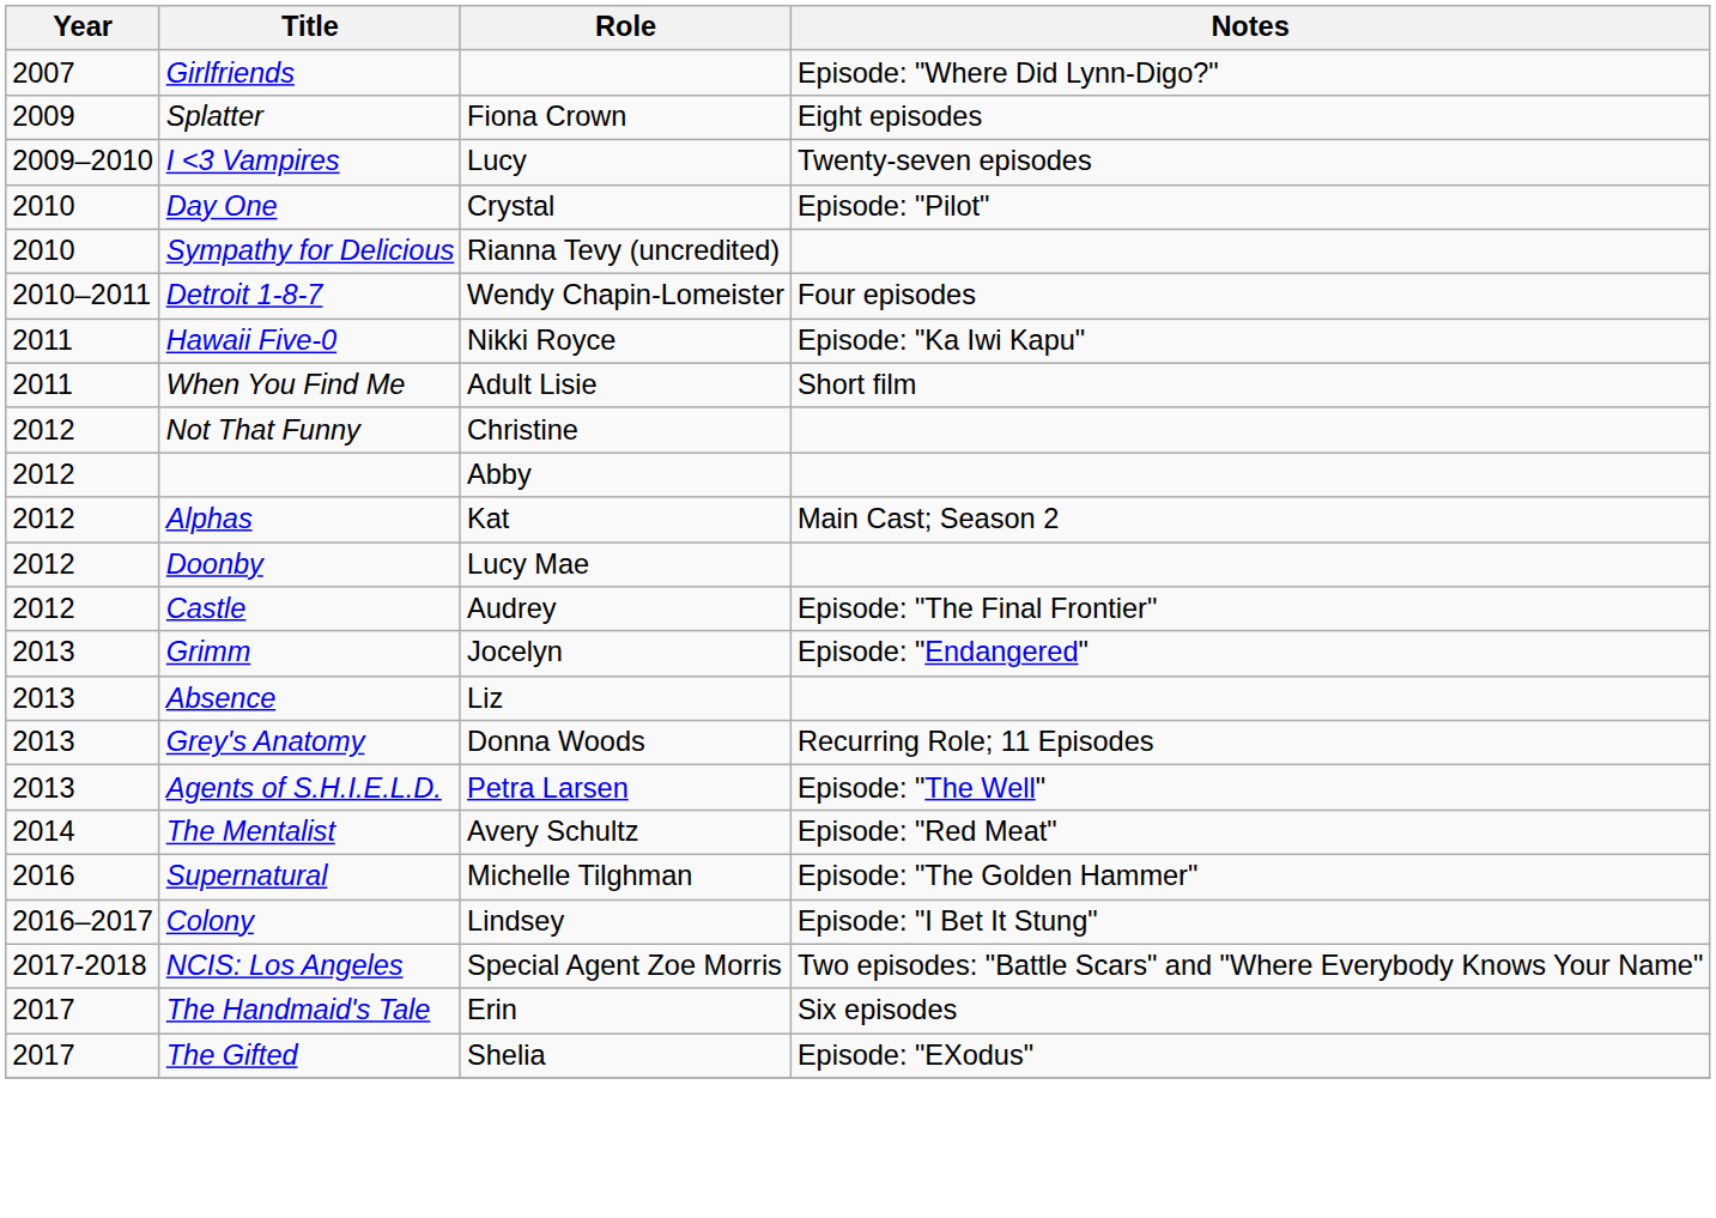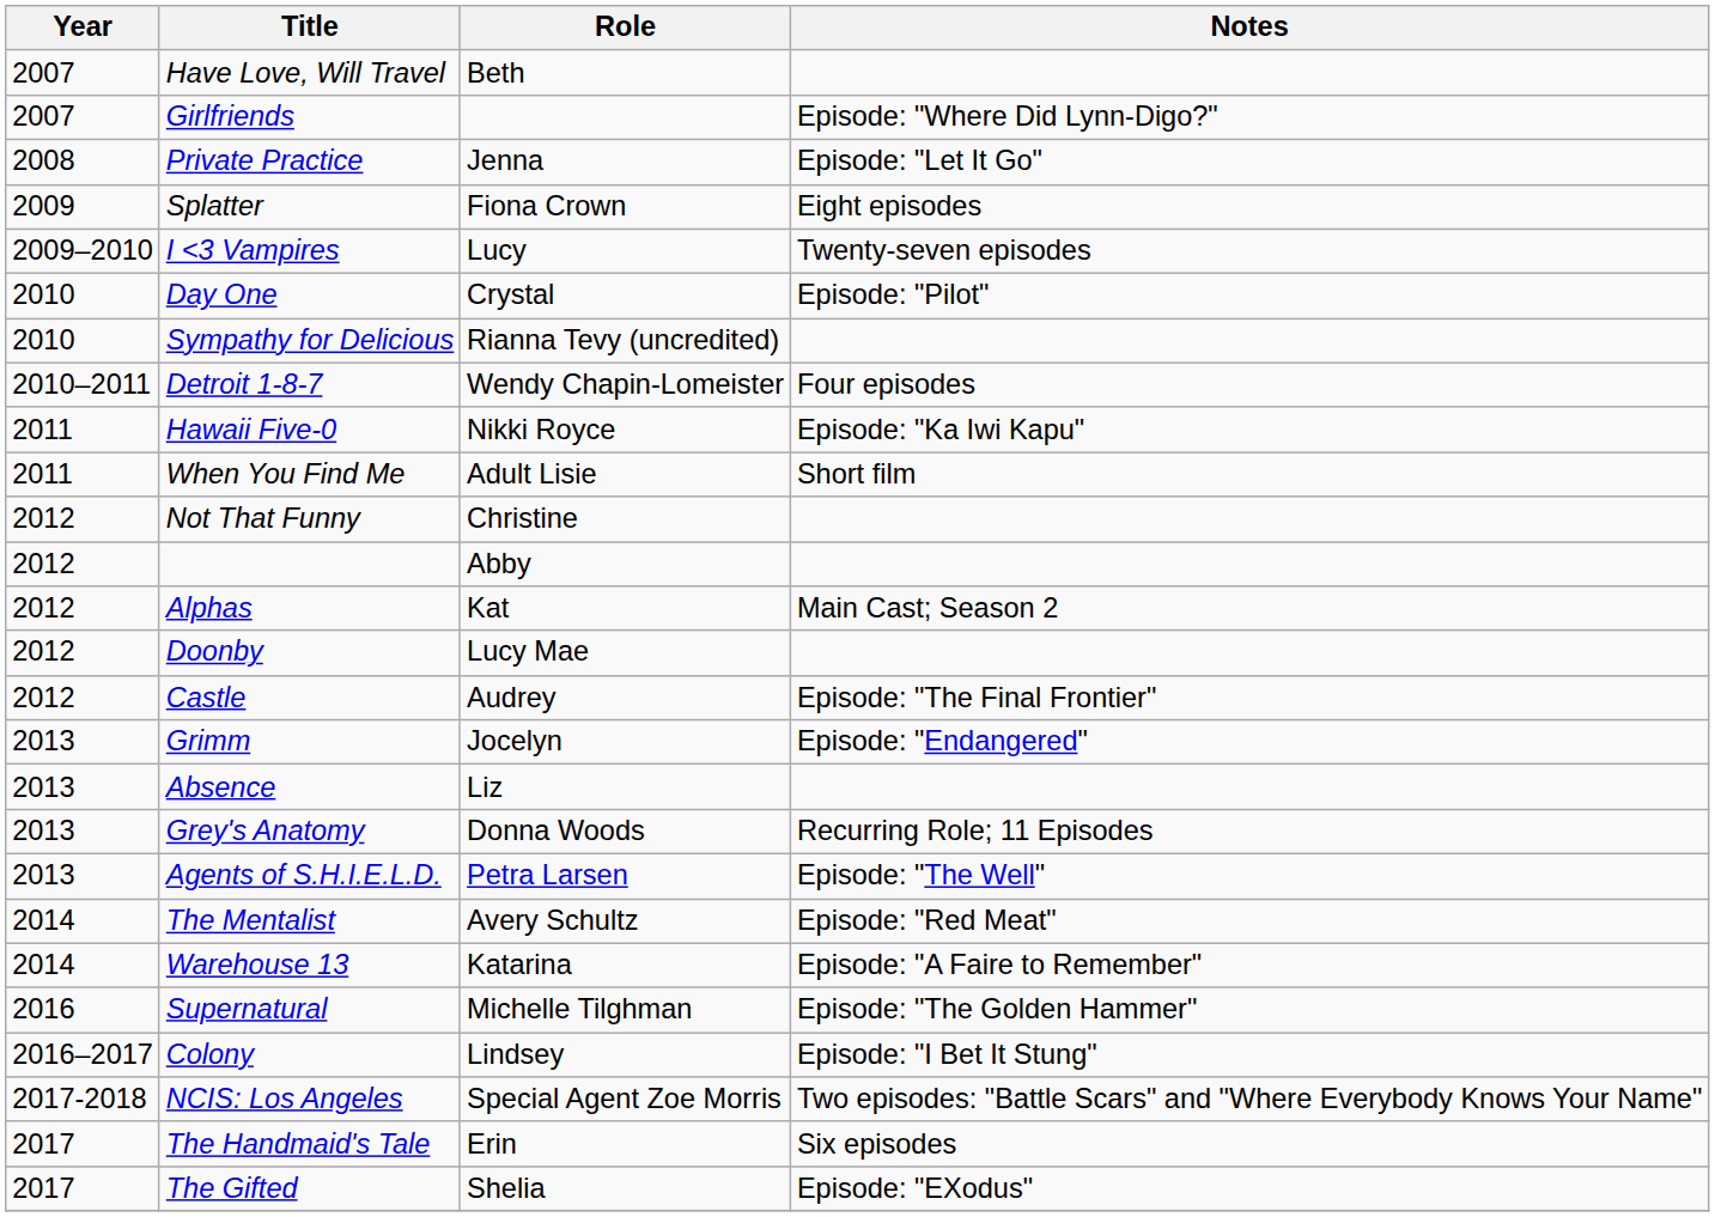+ row: 2007 | Have Love, Will Travel | Beth
+ row: 2008 | Private Practice | Jenna | Episode: "Let It Go"
+ row: 2014 | Warehouse 13 | Katarina | Episode: "A Faire to Remember"
